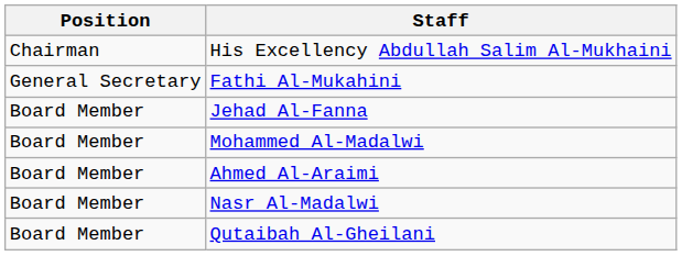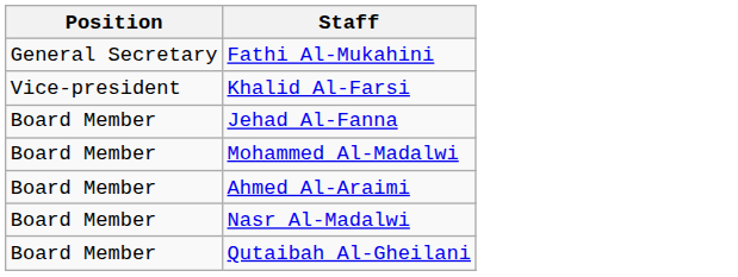- row: Chairman | His Excellency Abdullah Salim Al-Mukhaini
+ row: Vice-president | Khalid Al-Farsi
